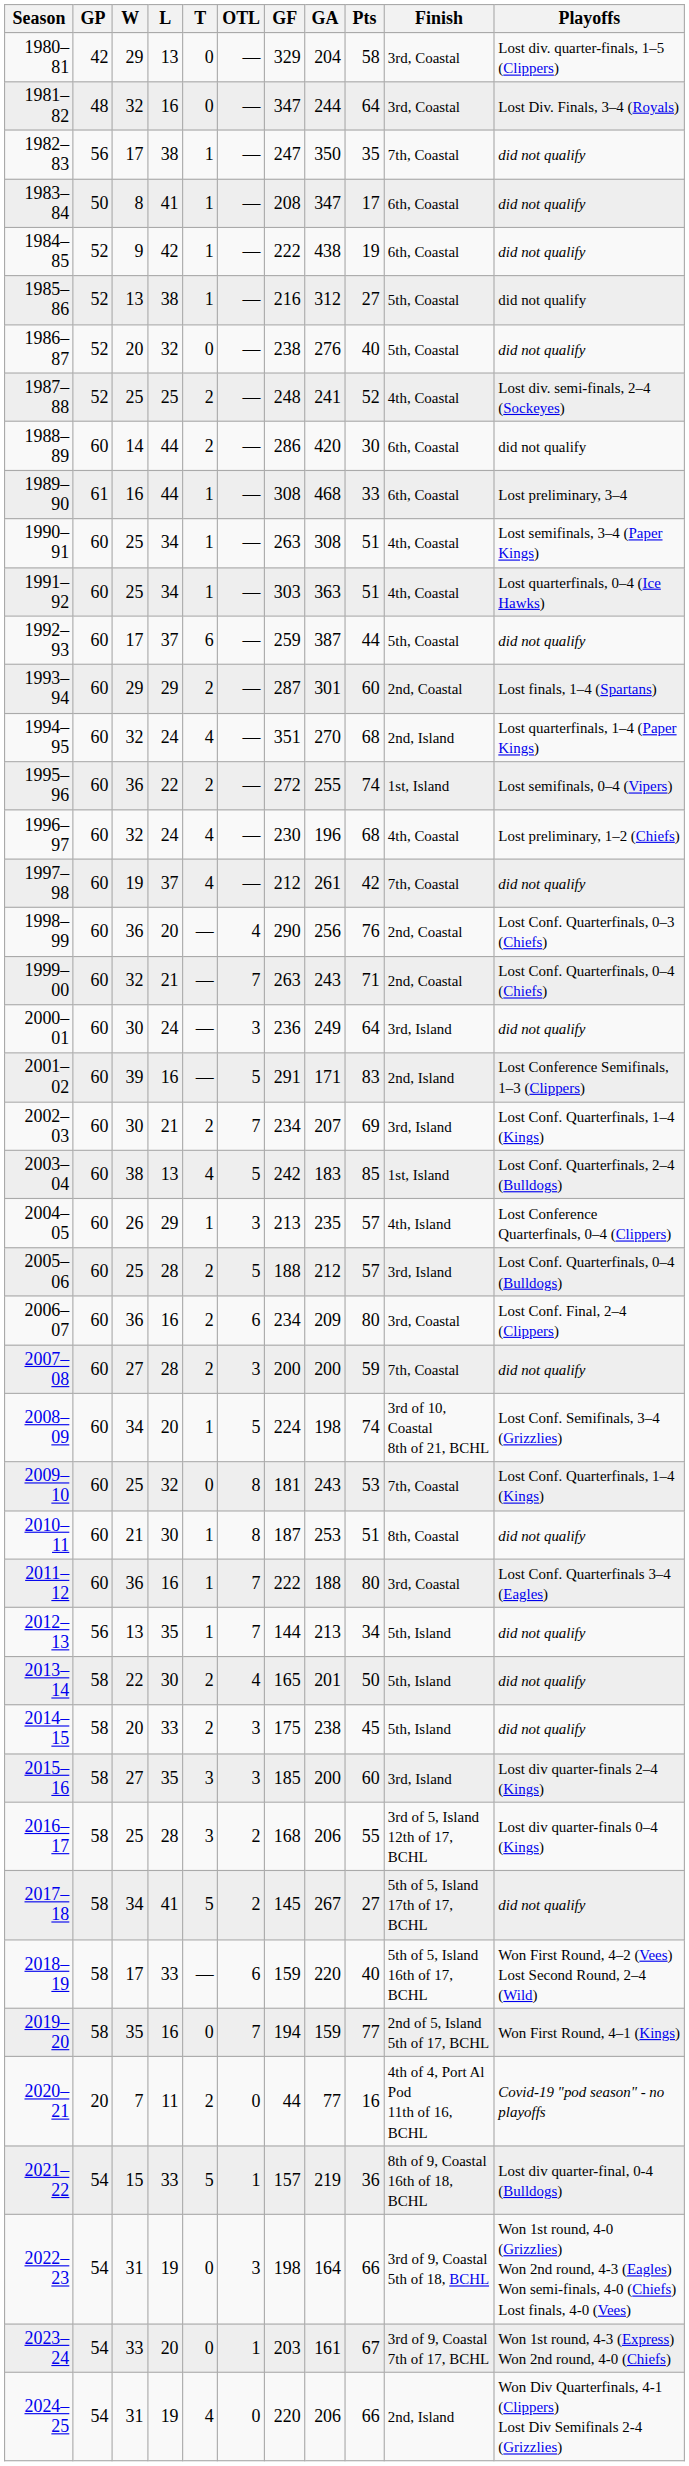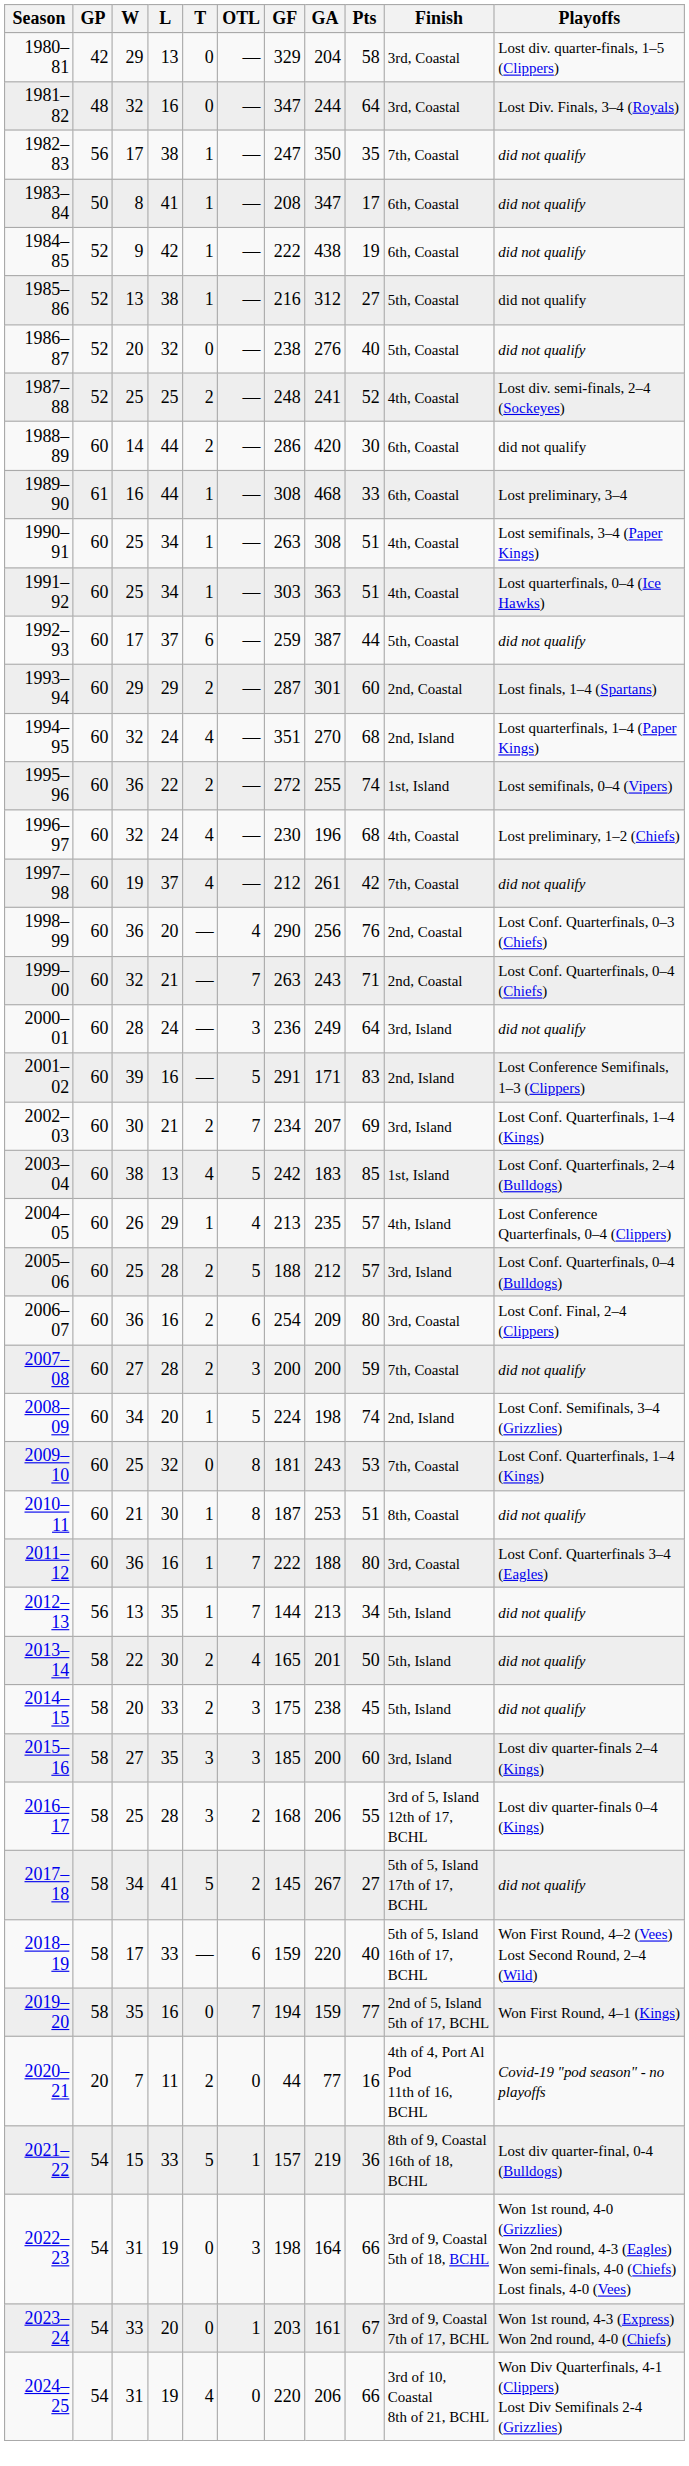2000–01 | W: 30 -> 28
2004–05 | OTL: 3 -> 4
2006–07 | GF: 234 -> 254
2008–09 | Finish: 3rd of 10, Coastal 8th of 21, BCHL -> 2nd, Island
2024–25 | Finish: 2nd, Island -> 3rd of 10, Coastal 8th of 21, BCHL
